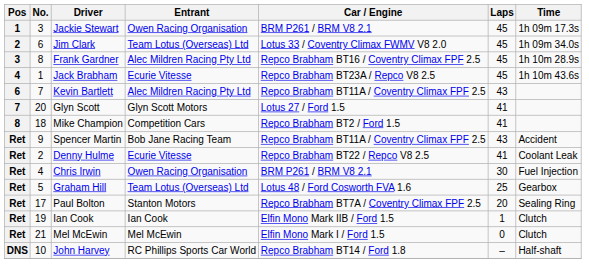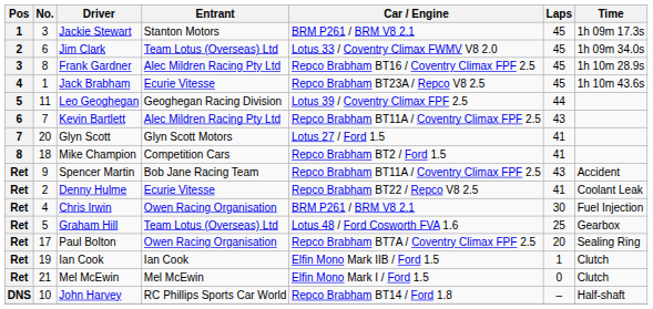Jackie Stewart | Entrant: Owen Racing Organisation -> Stanton Motors
+ row: 5 | 11 | Leo Geoghegan | Geoghegan Racing Division | Lotus 39 / Coventry Climax FPF 2.5 | 44
Paul Bolton | Entrant: Stanton Motors -> Owen Racing Organisation
